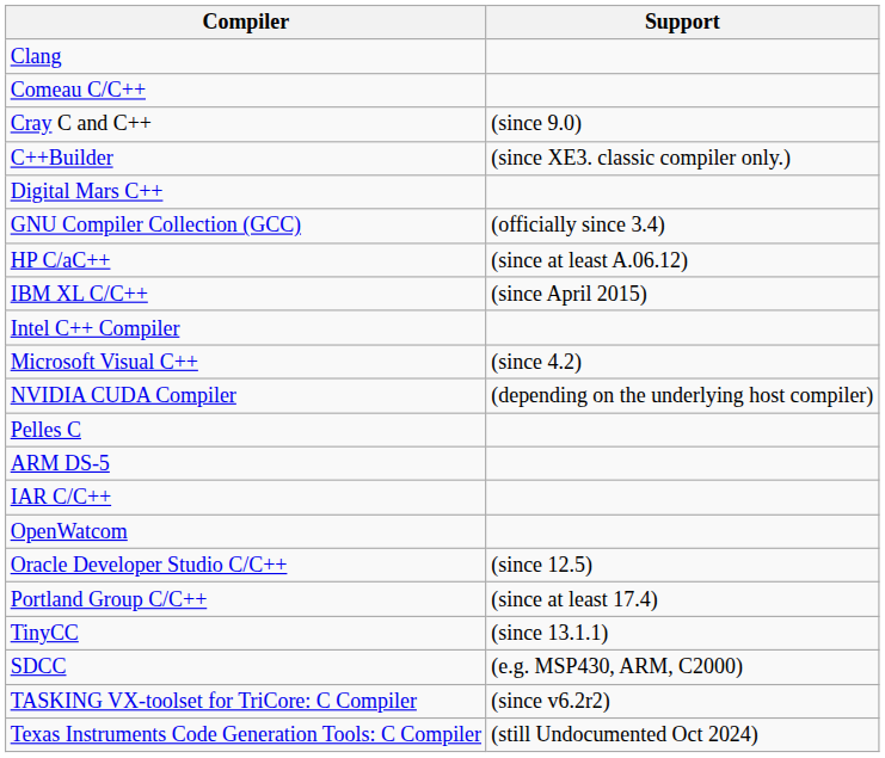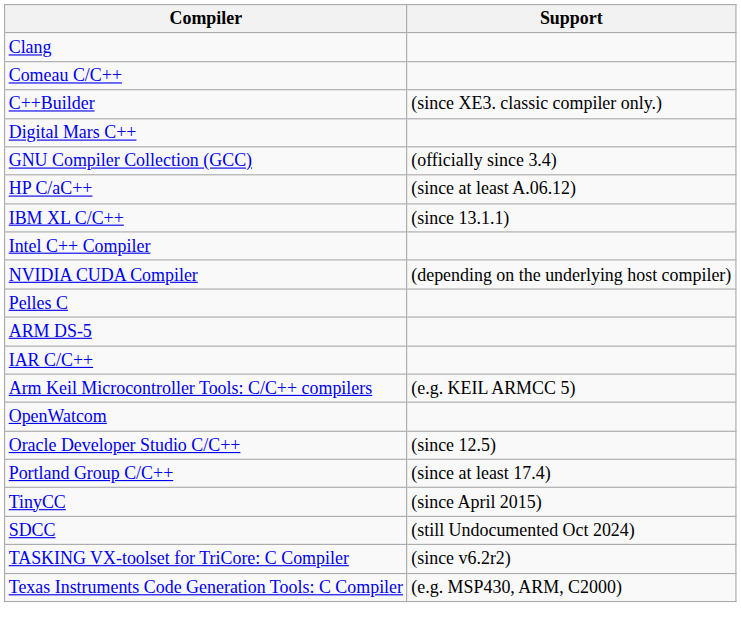- row: Cray C and C++ | (since 9.0)
IBM XL C/C++ | Support: (since April 2015) -> (since 13.1.1)
- row: Microsoft Visual C++ | (since 4.2)
+ row: Arm Keil Microcontroller Tools: C/C++ compilers | (e.g. KEIL ARMCC 5)
TinyCC | Support: (since 13.1.1) -> (since April 2015)
SDCC | Support: (e.g. MSP430, ARM, C2000) -> (still Undocumented Oct 2024)
Texas Instruments Code Generation Tools: C Compiler | Support: (still Undocumented Oct 2024) -> (e.g. MSP430, ARM, C2000)
